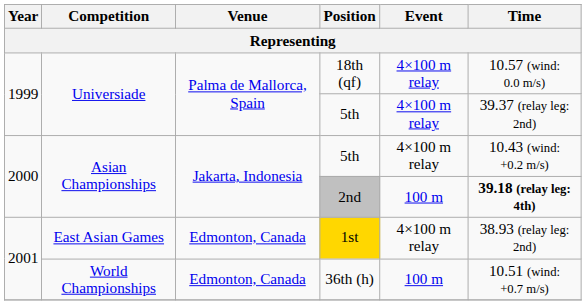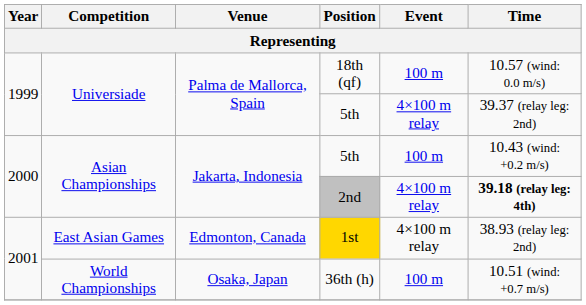18th (qf) | Event: 4×100 m relay -> 100 m
Asian Championships / 5th | Event: 4×100 m relay -> 100 m
2nd | Event: 100 m -> 4×100 m relay
36th (h) | Venue: Edmonton, Canada -> Osaka, Japan
